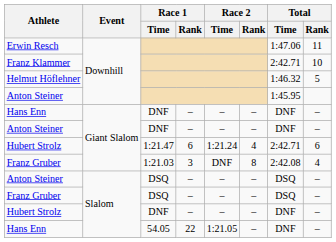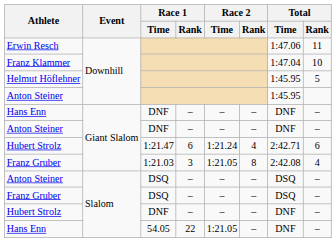Franz Klammer | Total / Time: 2:42.71 -> 1:47.04
Helmut Höflehner | Total / Time: 1:46.32 -> 1:45.95
Franz Gruber / 1:21.03 | Race 2 / Time: DNF -> 1:21.05
